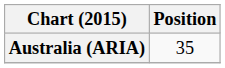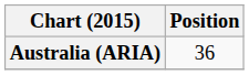Australia (ARIA) | Position: 35 -> 36
